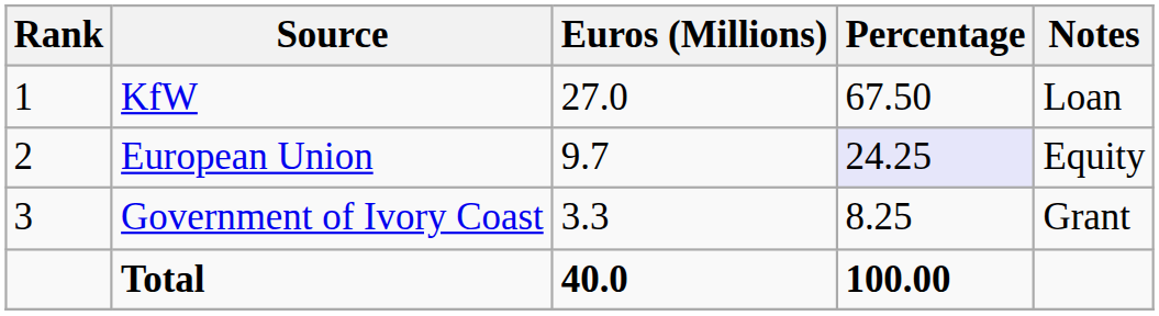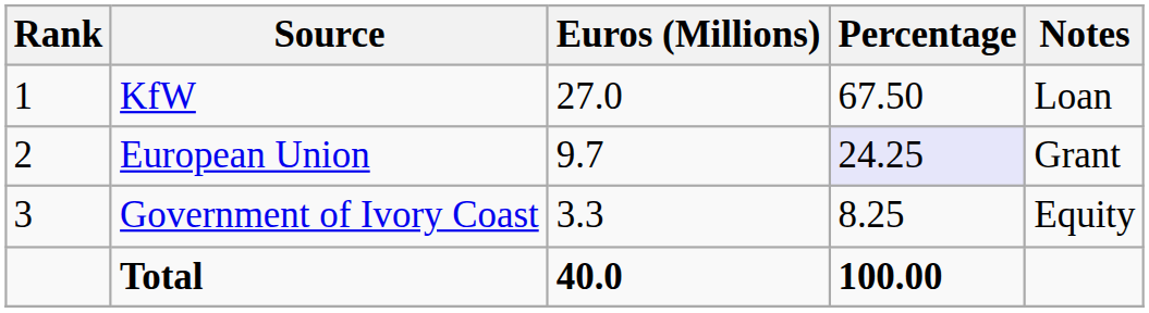European Union | Notes: Equity -> Grant
Government of Ivory Coast | Notes: Grant -> Equity
